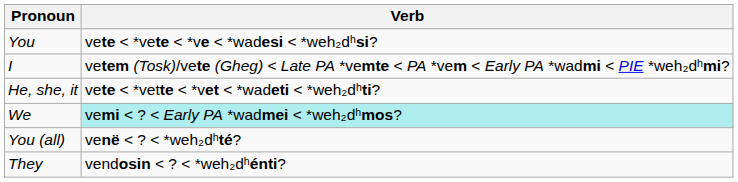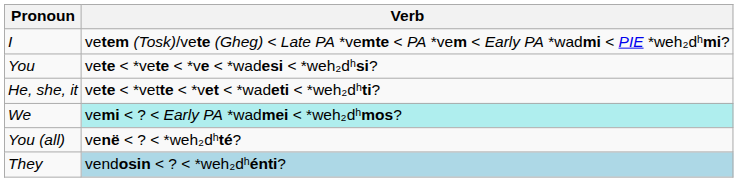rows swapped: I <-> You
They | Verb: no background -> lightblue background
